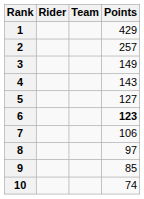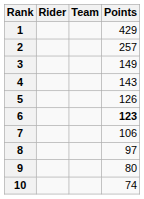5 | Points: 127 -> 126
9 | Points: 85 -> 80
